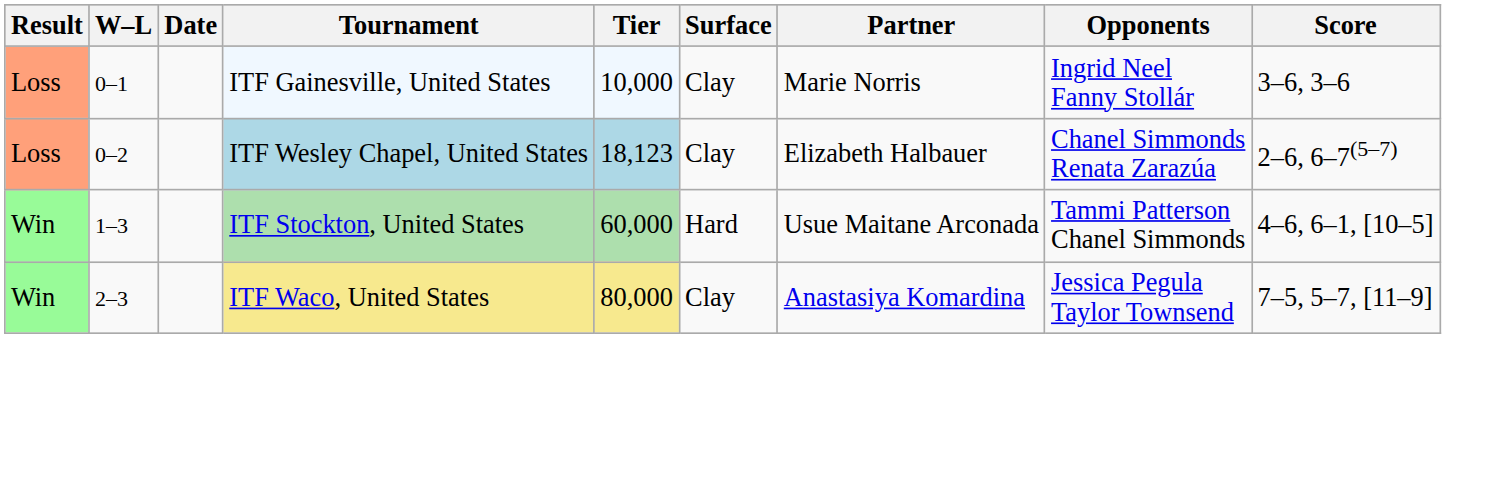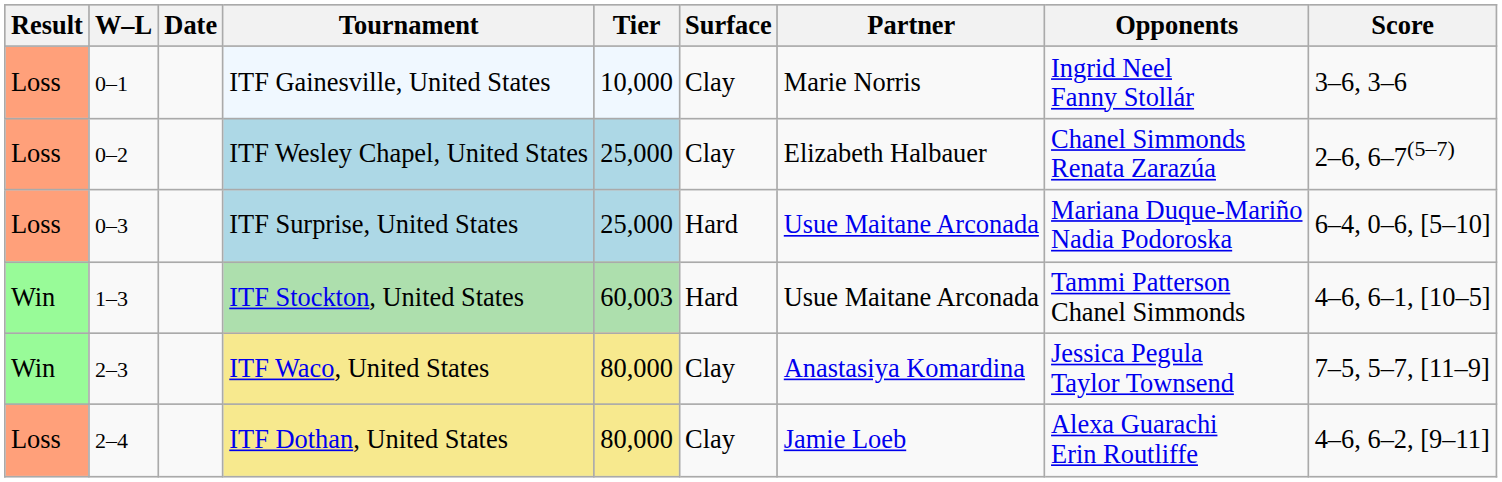ITF Wesley Chapel, United States | Tier: 18,123 -> 25,000
+ row: Loss | 0–3 | ITF Surprise, United States | 25,000 | Hard | Usue Maitane Arconada | Mariana Duque-Mariño Nadia Podoroska | 6–4, 0–6, [5–10]
ITF Stockton, United States | Tier: 60,000 -> 60,003
+ row: Loss | 2–4 | ITF Dothan, United States | 80,000 | Clay | Jamie Loeb | Alexa Guarachi Erin Routliffe | 4–6, 6–2, [9–11]
